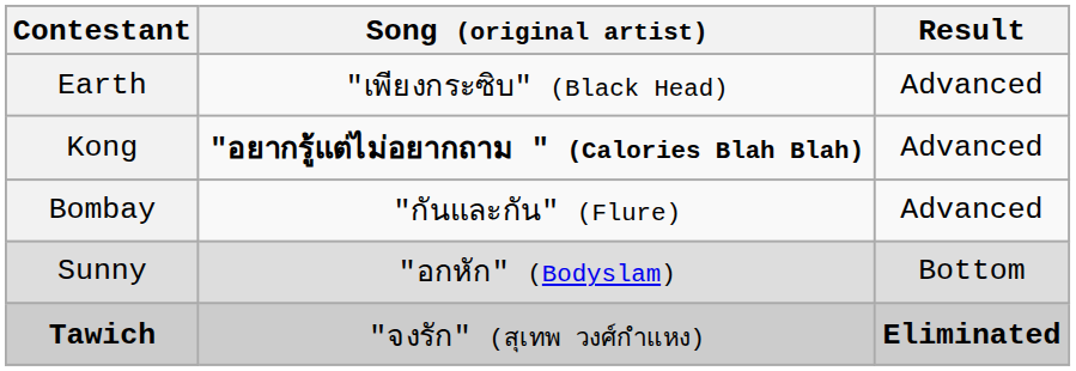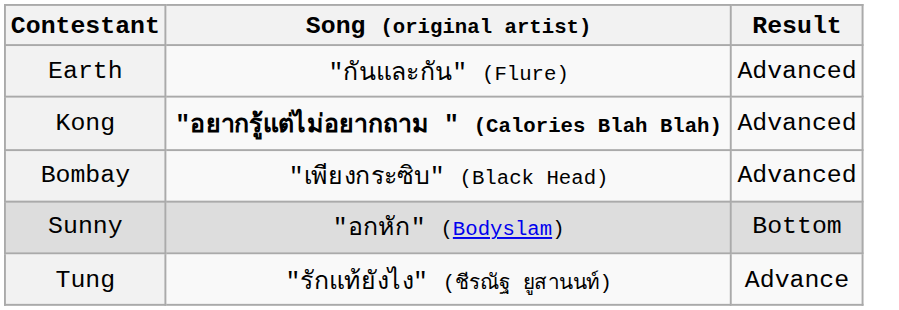Earth | Song (original artist): "เพียงกระซิบ" (Black Head) -> "กันและกัน" (Flure)
Bombay | Song (original artist): "กันและกัน" (Flure) -> "เพียงกระซิบ" (Black Head)
- row: Tawich | "จงรัก" (สุเทพ วงศ์กำแหง) | Eliminated
+ row: Tung | "รักแท้ยังไง" (ชีรณัฐ ยูสานนท์) | Advance
